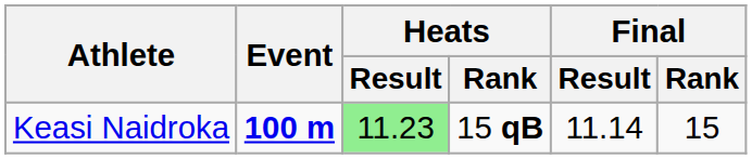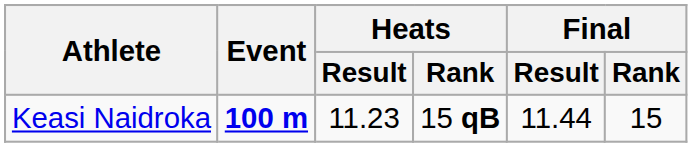Keasi Naidroka | Heats / Result: lightgreen background -> no background
Keasi Naidroka | Final / Result: 11.14 -> 11.44
